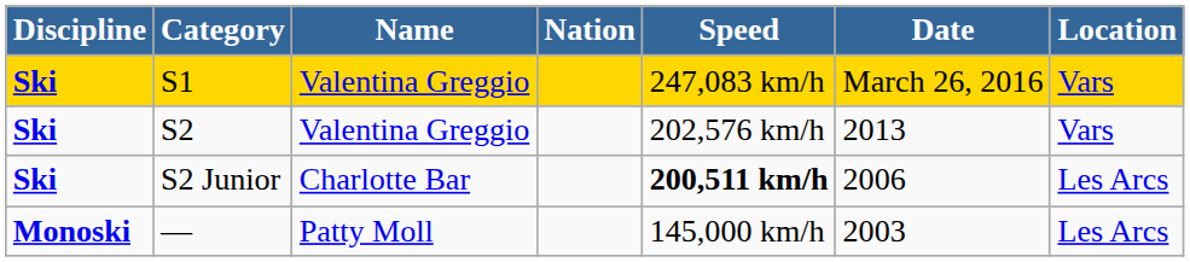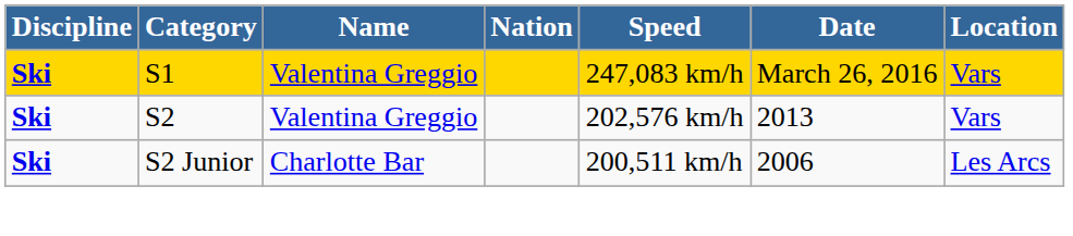S2 Junior | Speed: bold -> normal
- row: Monoski | — | Patty Moll | 145,000 km/h | 2003 | Les Arcs
